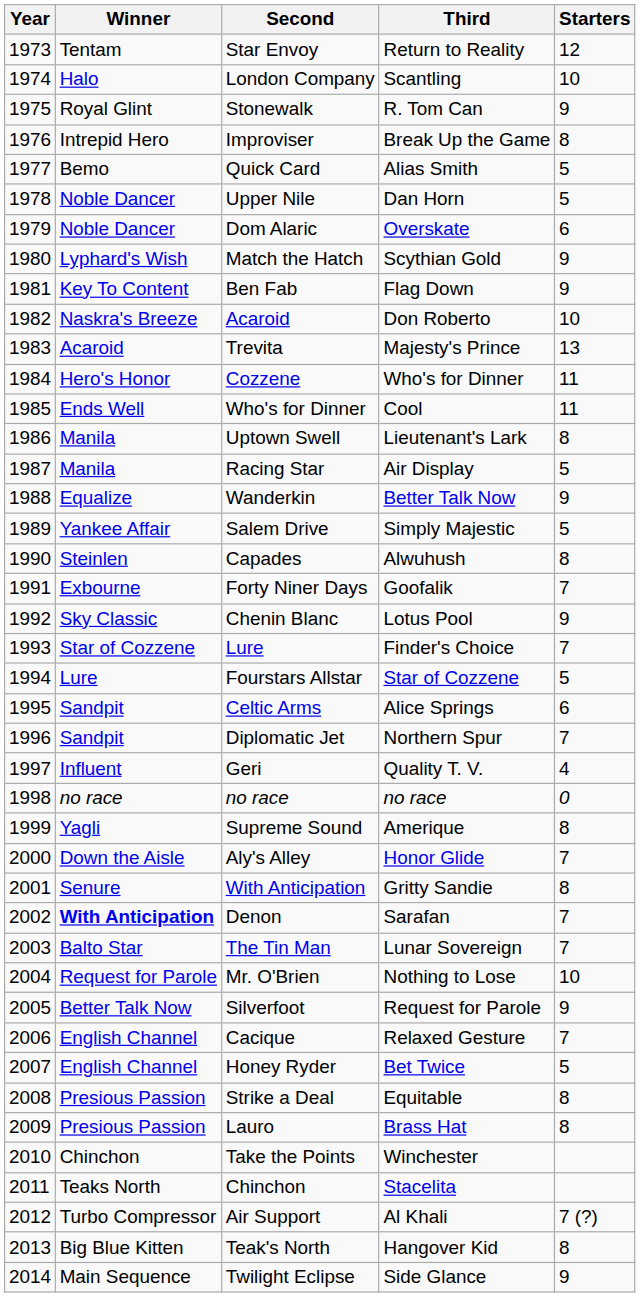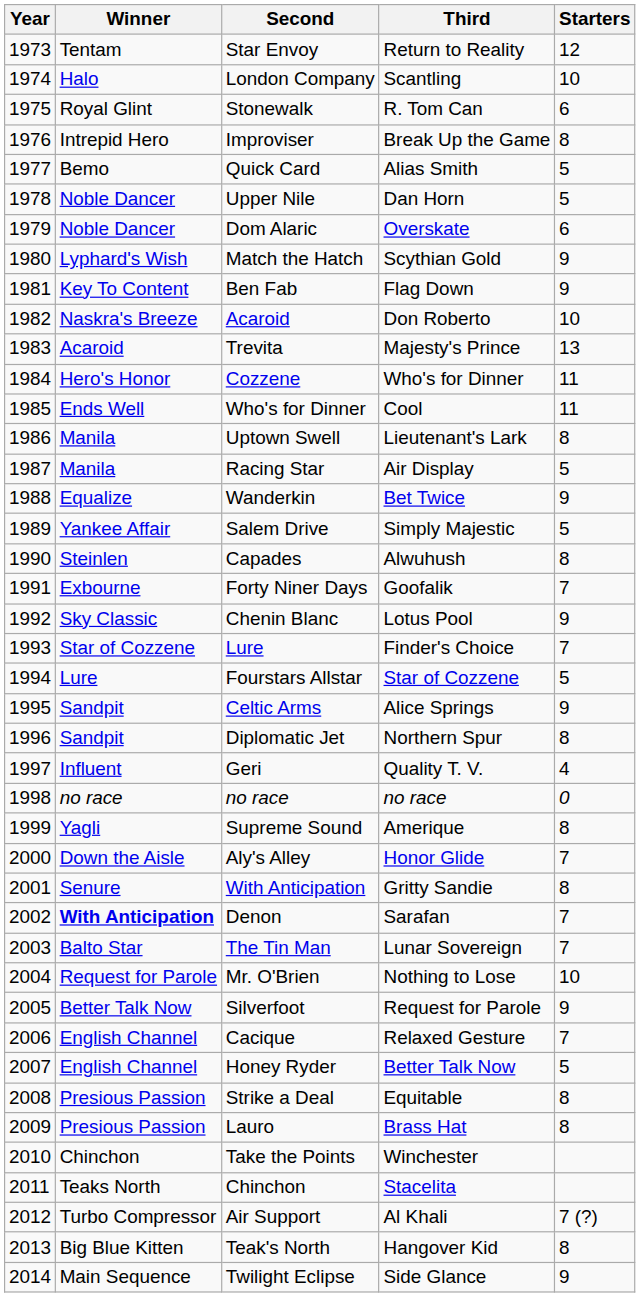Stonewalk | Starters: 9 -> 6
Wanderkin | Third: Better Talk Now -> Bet Twice
Celtic Arms | Starters: 6 -> 9
Diplomatic Jet | Starters: 7 -> 8
Honey Ryder | Third: Bet Twice -> Better Talk Now
